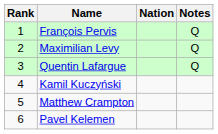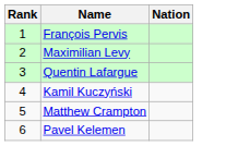- column: Notes | Q | Q | Q
